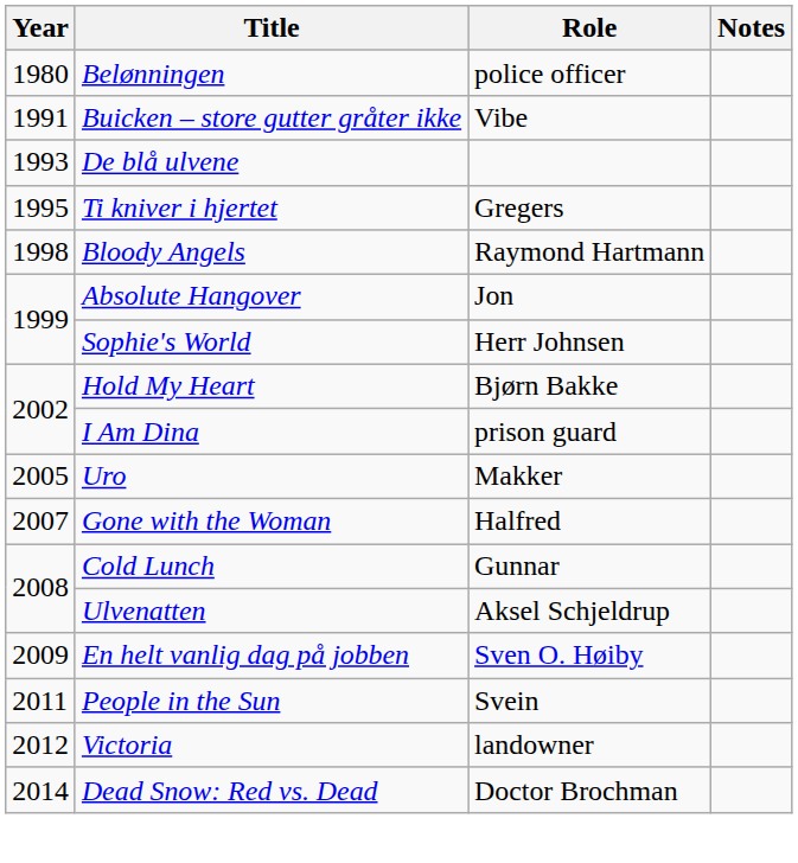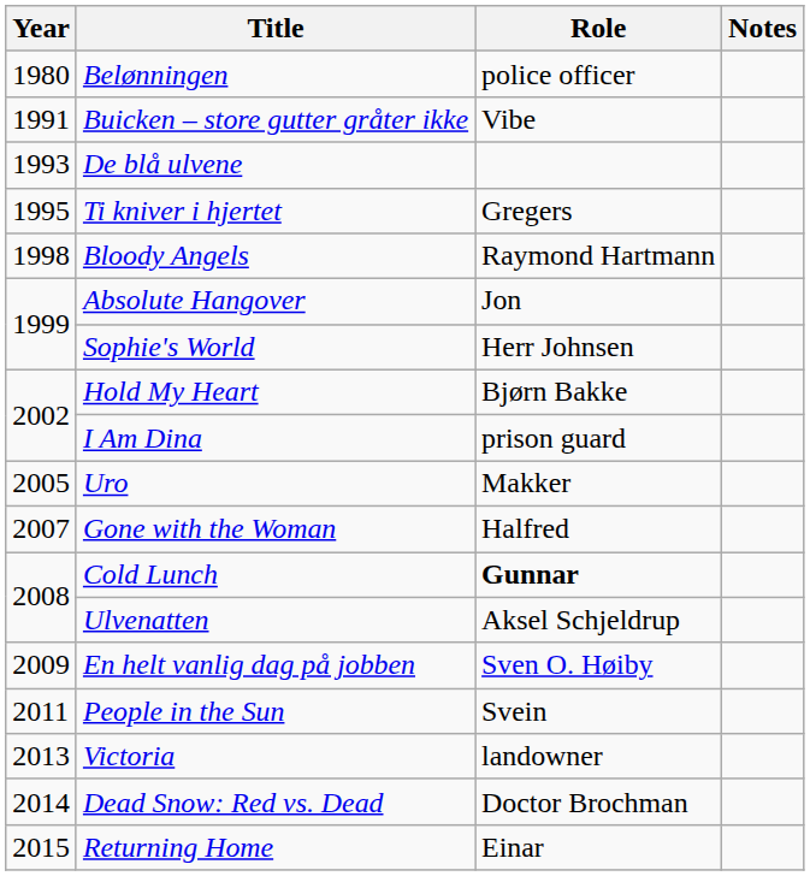Cold Lunch | Role: normal -> bold
Victoria | Year: 2012 -> 2013
+ row: 2015 | Returning Home | Einar
